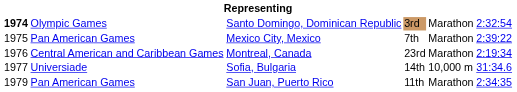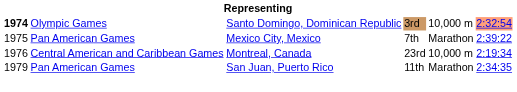Santo Domingo, Dominican Republic | column 5: Marathon -> 10,000 m
Santo Domingo, Dominican Republic | column 6: no background -> lightsalmon background
Montreal, Canada | column 5: Marathon -> 10,000 m
- row: 1977 | Universiade | Sofia, Bulgaria | 14th | 10,000 m | 31:34.6
